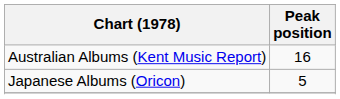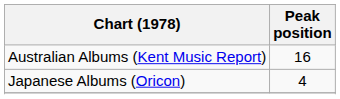Japanese Albums (Oricon) | Peak position: 5 -> 4
